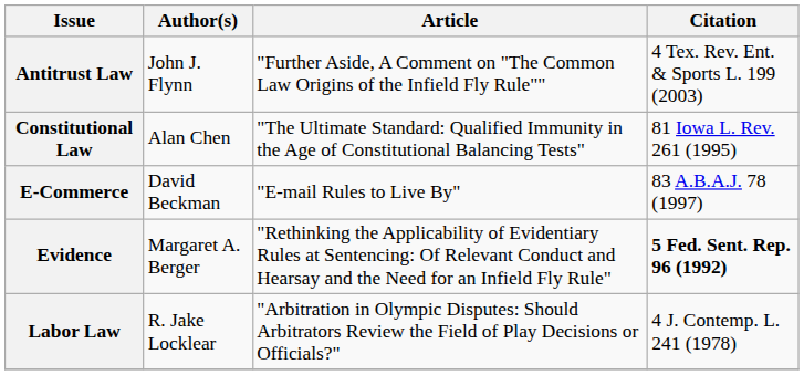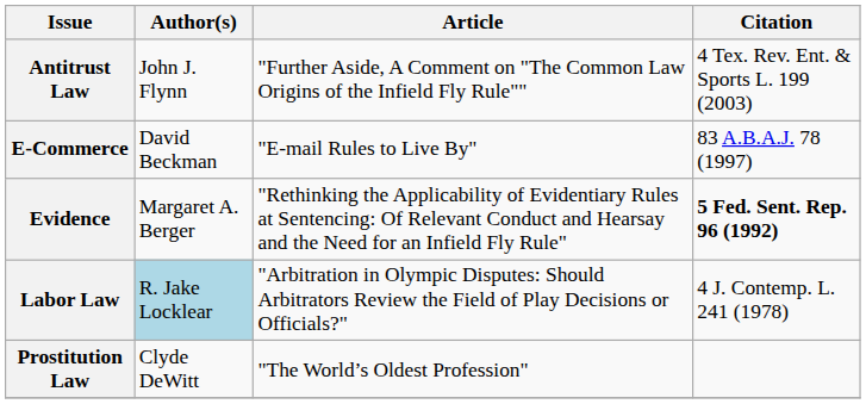- row: Constitutional Law | Alan Chen | "The Ultimate Standard: Qualified Immunity in the Age of Constitutional Balancing Tests" | 81 Iowa L. Rev. 261 (1995)
Labor Law | Author(s): no background -> lightblue background
+ row: Prostitution Law | Clyde DeWitt | "The World’s Oldest Profession"
